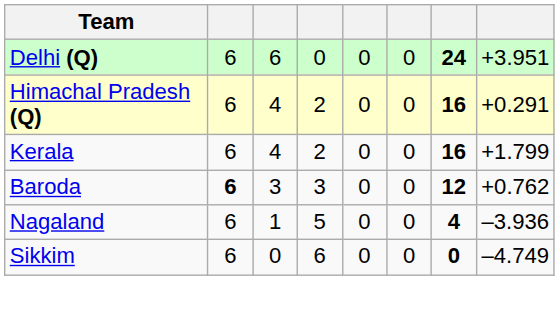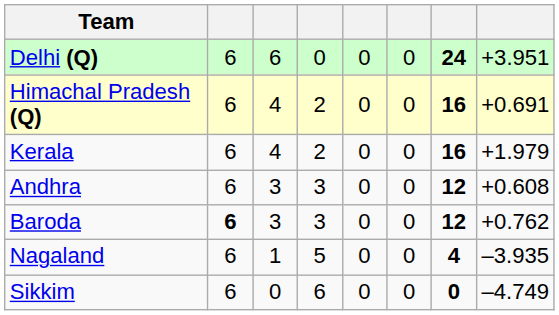Himachal Pradesh (Q) | column 8: +0.291 -> +0.691
Kerala | column 8: +1.799 -> +1.979
+ row: Andhra | 6 | 3 | 3 | 0 | 0 | 12 | +0.608
Nagaland | column 8: –3.936 -> –3.935
